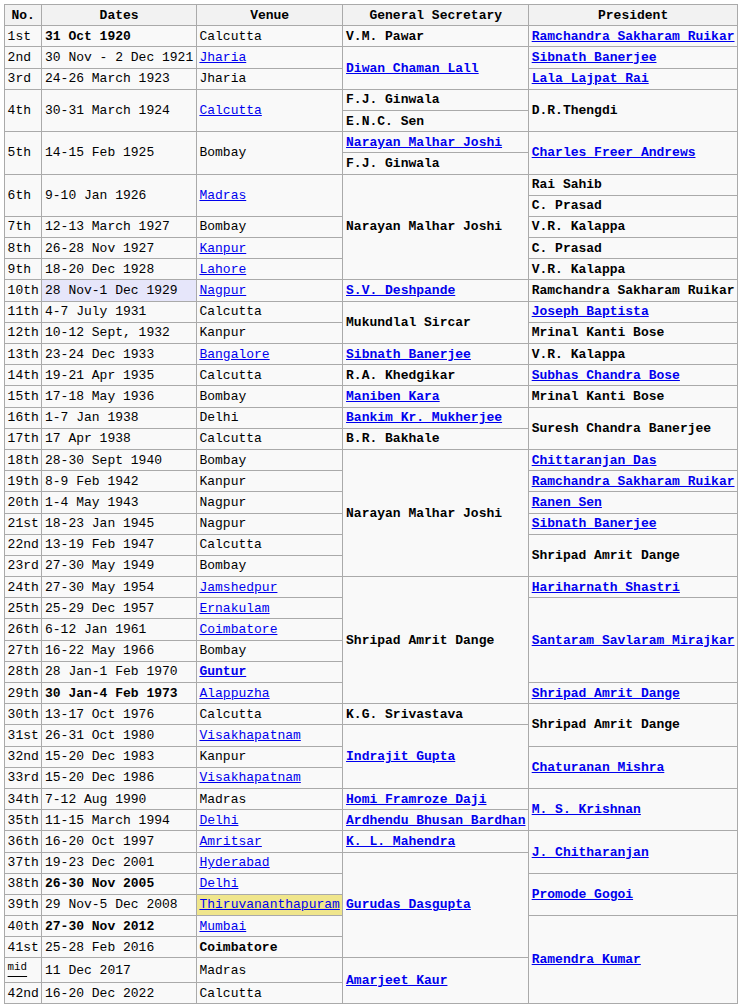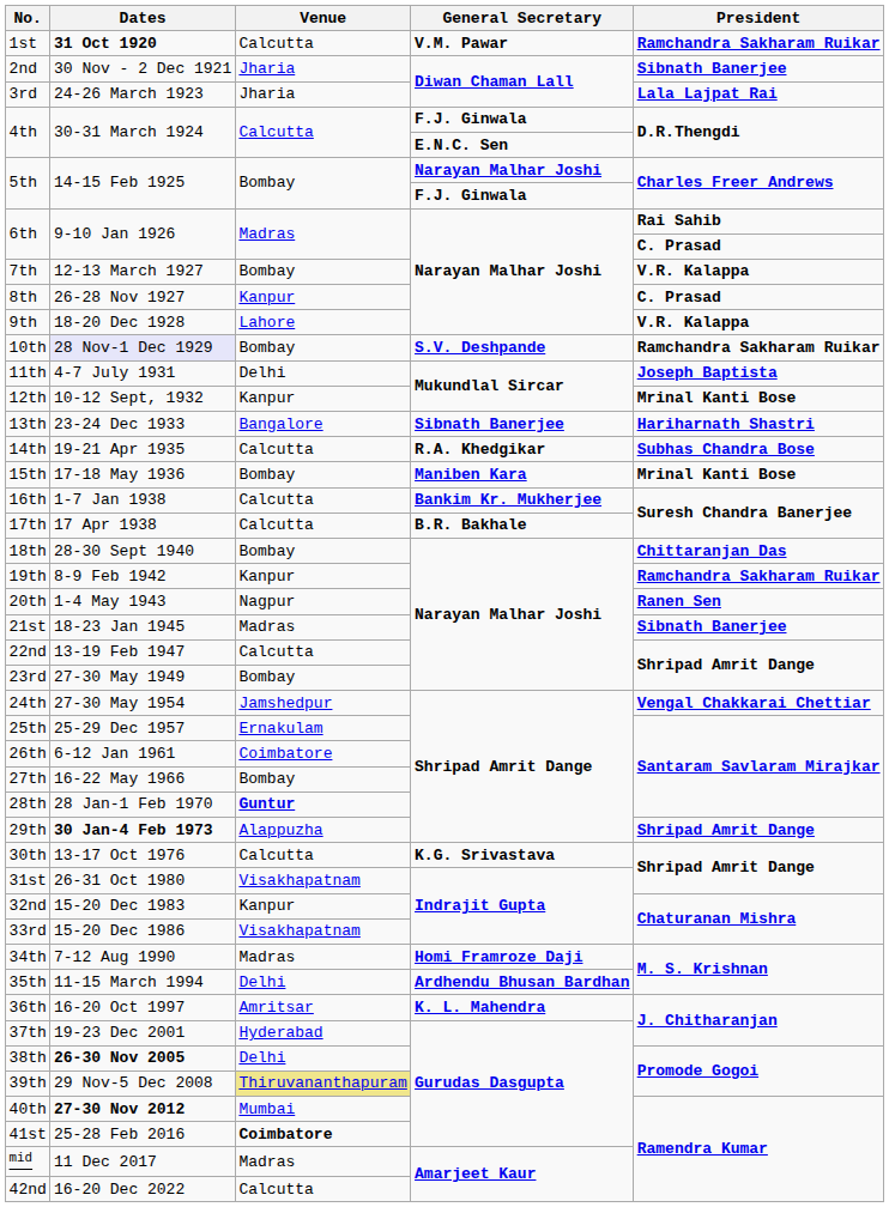10th | Venue: Nagpur -> Bombay
11th | Venue: Calcutta -> Delhi
13th | President: V.R. Kalappa -> Hariharnath Shastri
16th | Venue: Delhi -> Calcutta
21st | Venue: Nagpur -> Madras
24th | President: Hariharnath Shastri -> Vengal Chakkarai Chettiar
